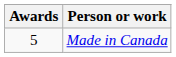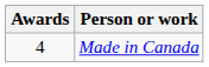Made in Canada | Awards: 5 -> 4
